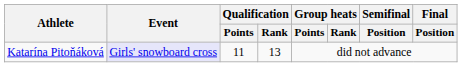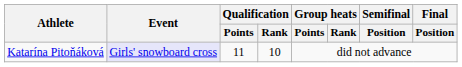Katarína Pitoňáková | Qualification / Rank: 13 -> 10
